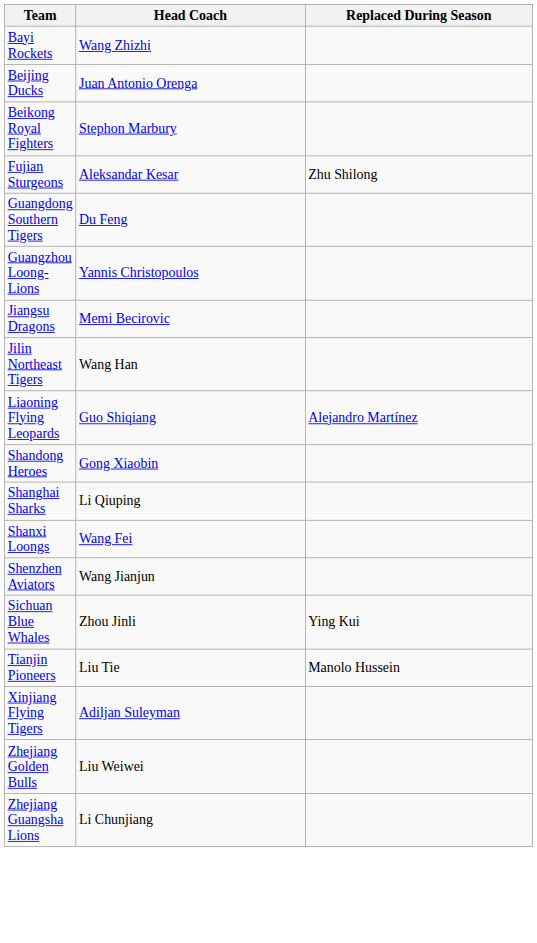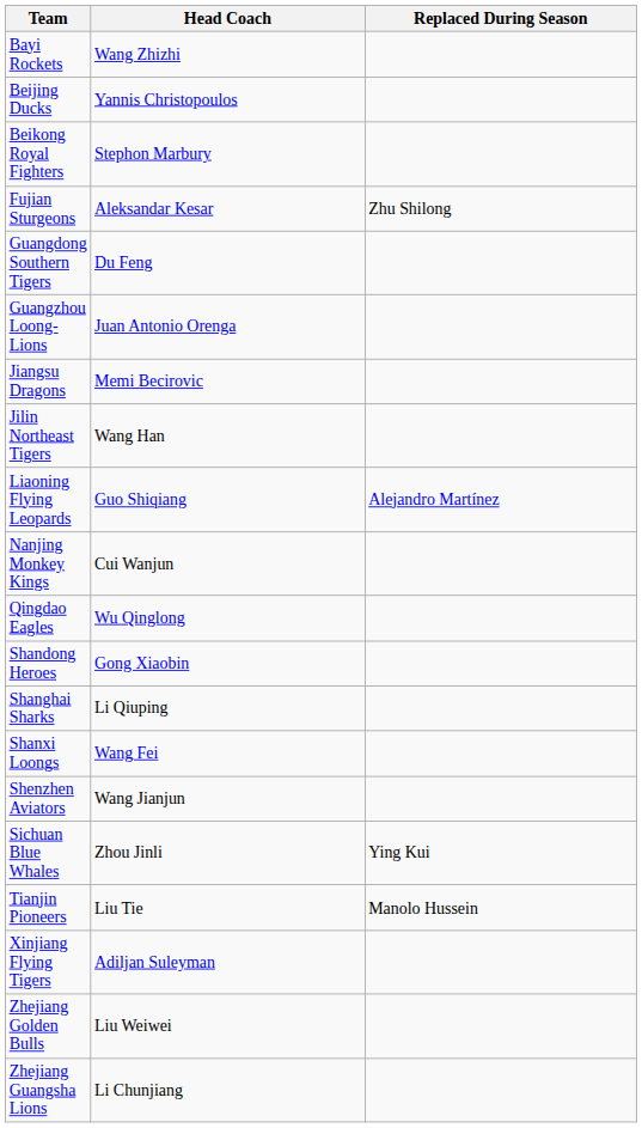Beijing Ducks | Head Coach: Juan Antonio Orenga -> Yannis Christopoulos
Guangzhou Loong-Lions | Head Coach: Yannis Christopoulos -> Juan Antonio Orenga
+ row: Nanjing Monkey Kings | Cui Wanjun
+ row: Qingdao Eagles | Wu Qinglong
